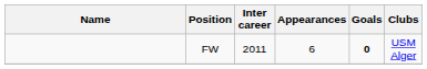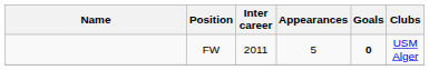FW | Appearances: 6 -> 5
